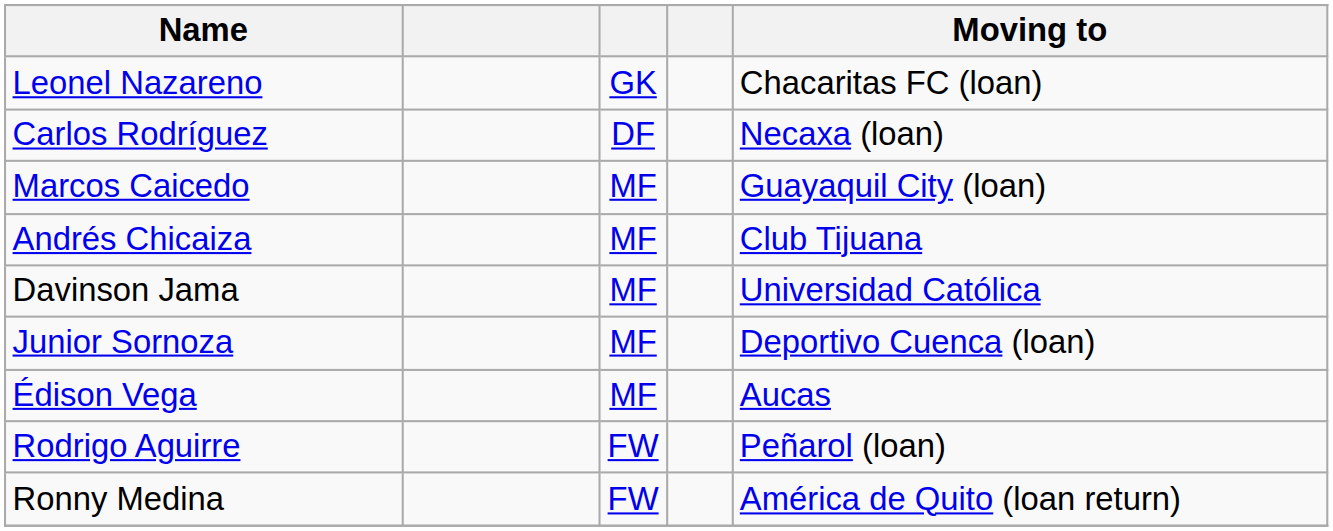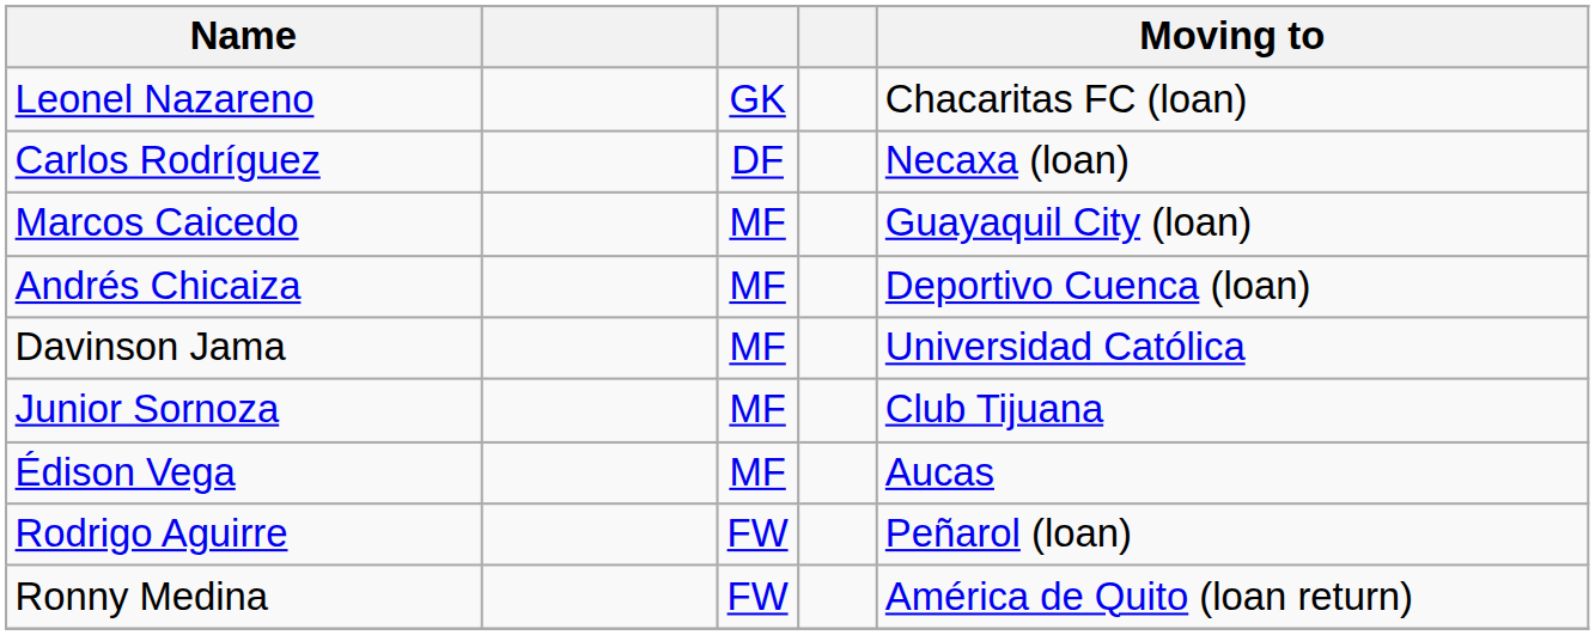Andrés Chicaiza | Moving to: Club Tijuana -> Deportivo Cuenca (loan)
Junior Sornoza | Moving to: Deportivo Cuenca (loan) -> Club Tijuana
